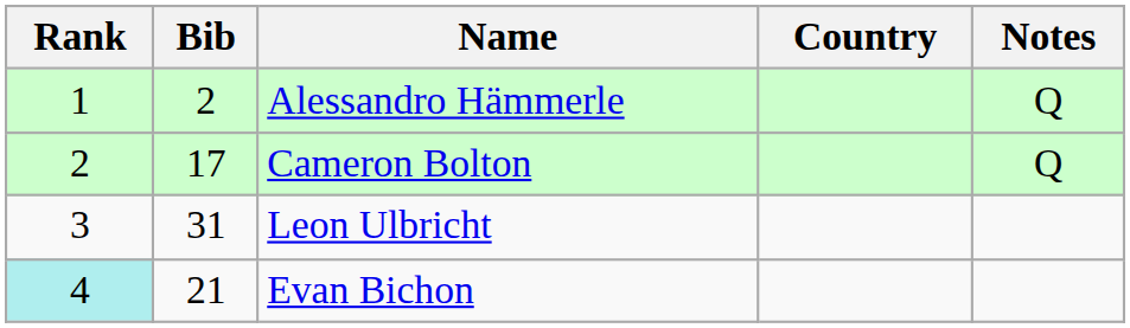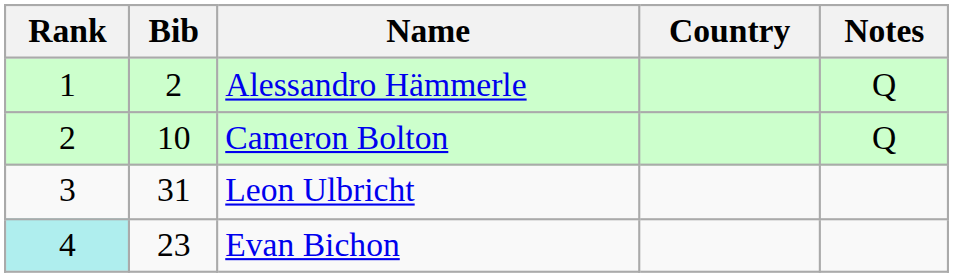Cameron Bolton | Bib: 17 -> 10
Evan Bichon | Bib: 21 -> 23
